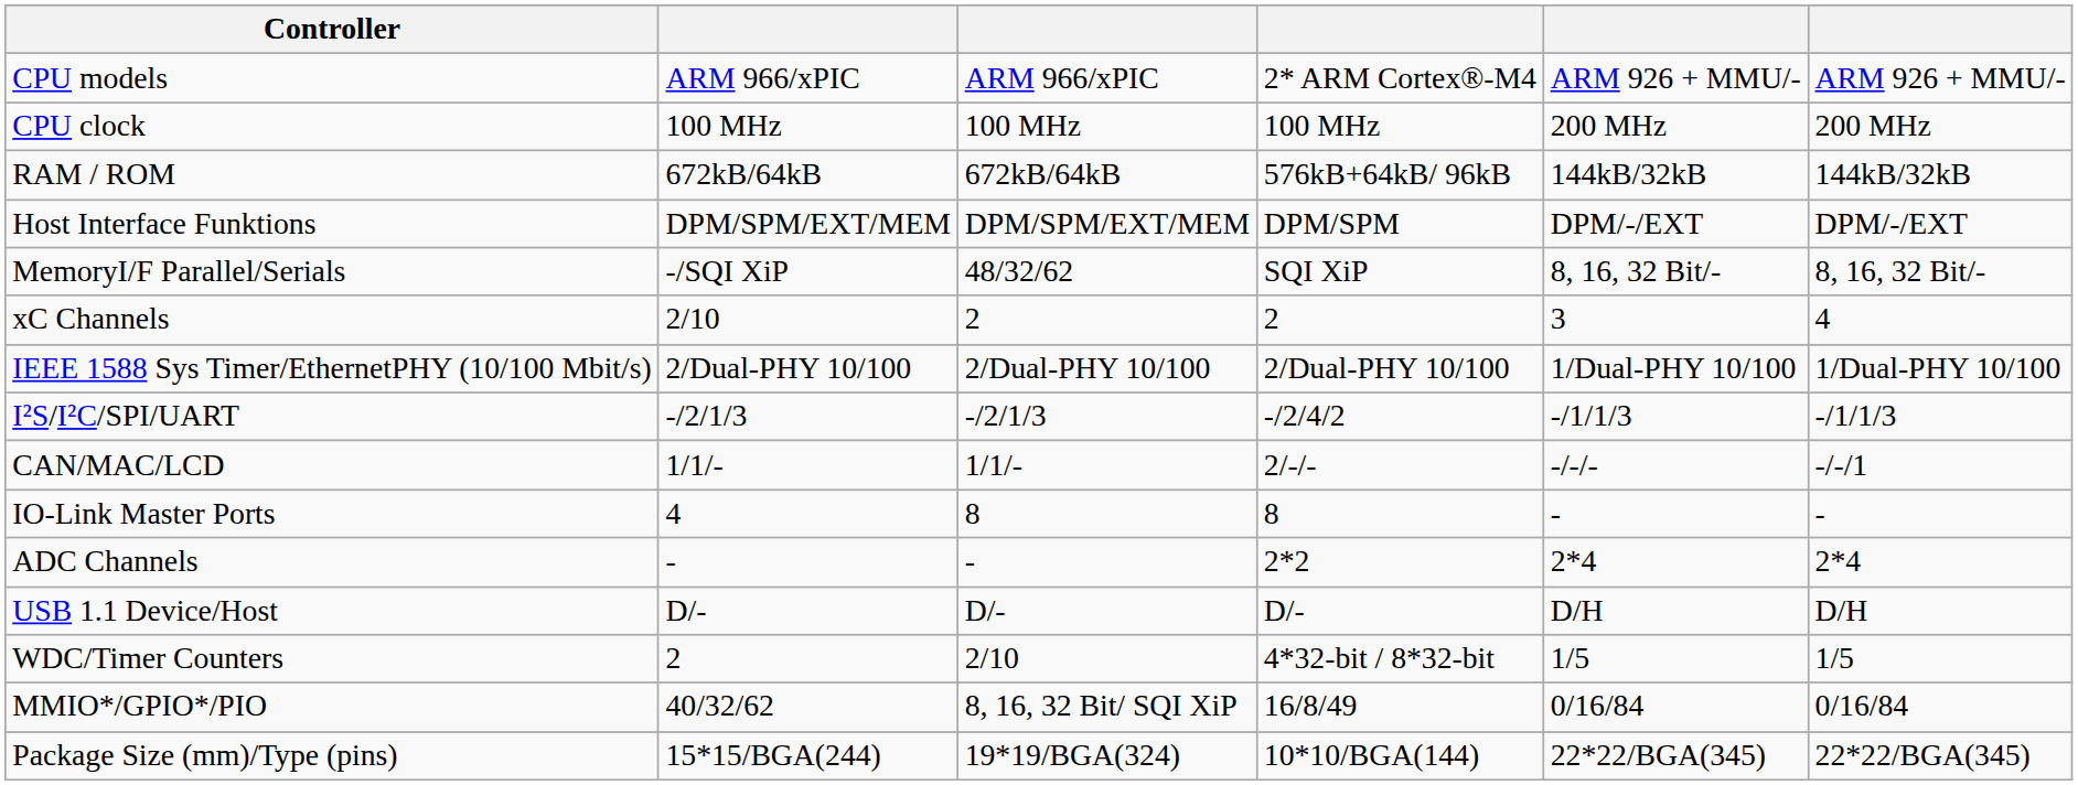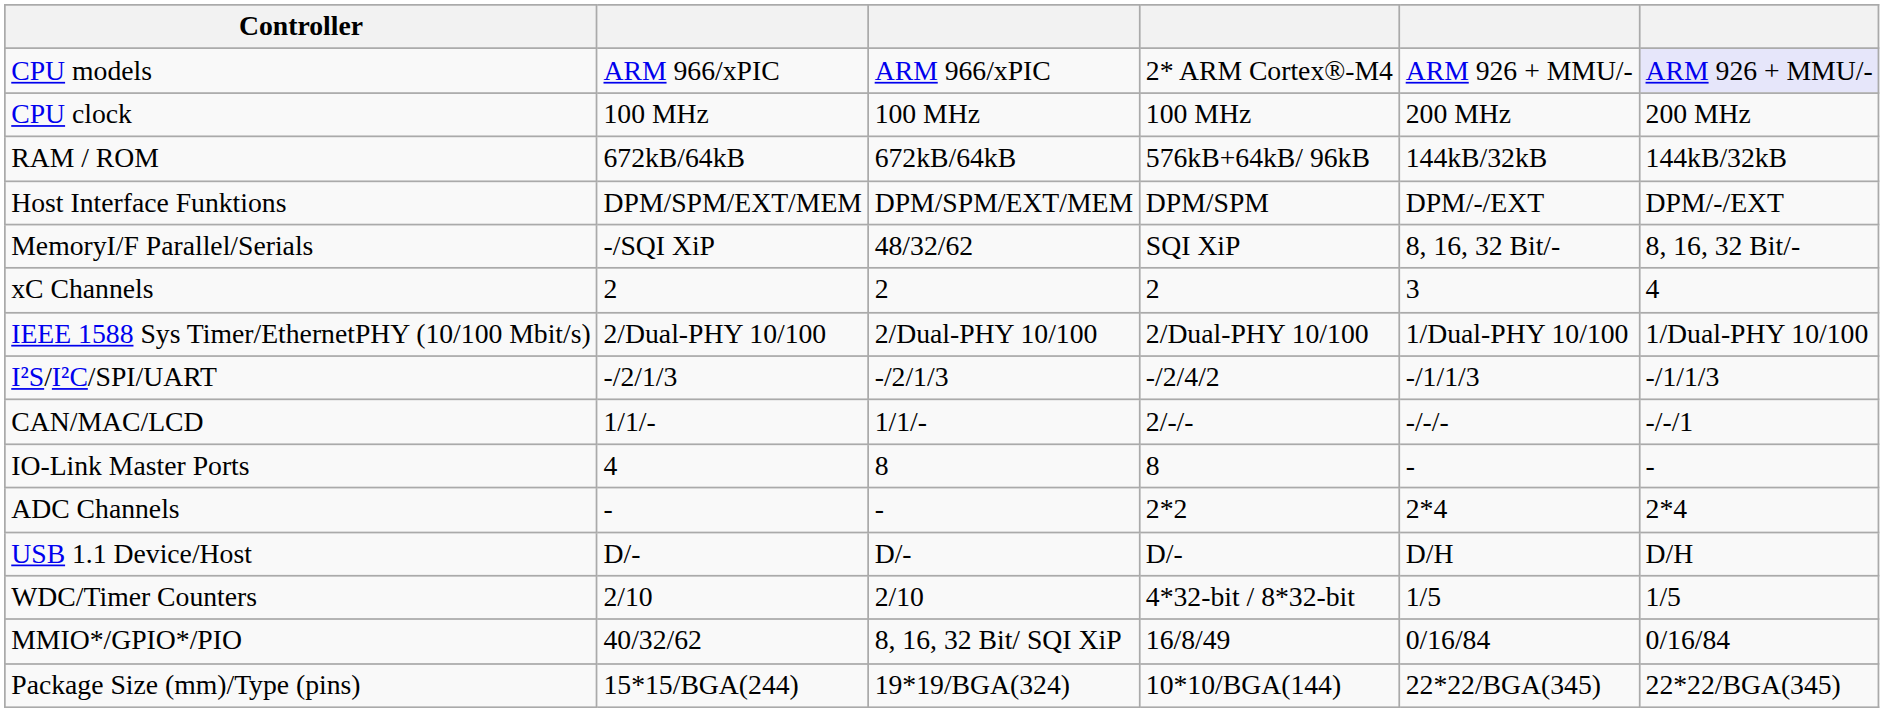CPU models | column 6: no background -> lavender background
xC Channels | column 2: 2/10 -> 2
WDC/Timer Counters | column 2: 2 -> 2/10
